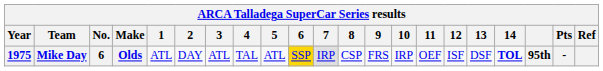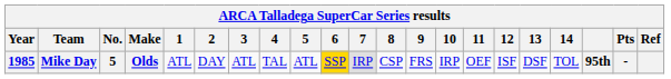Mike Day | Year: 1975 -> 1985
Mike Day | No.: 6 -> 5
Mike Day | 14: bold -> normal
